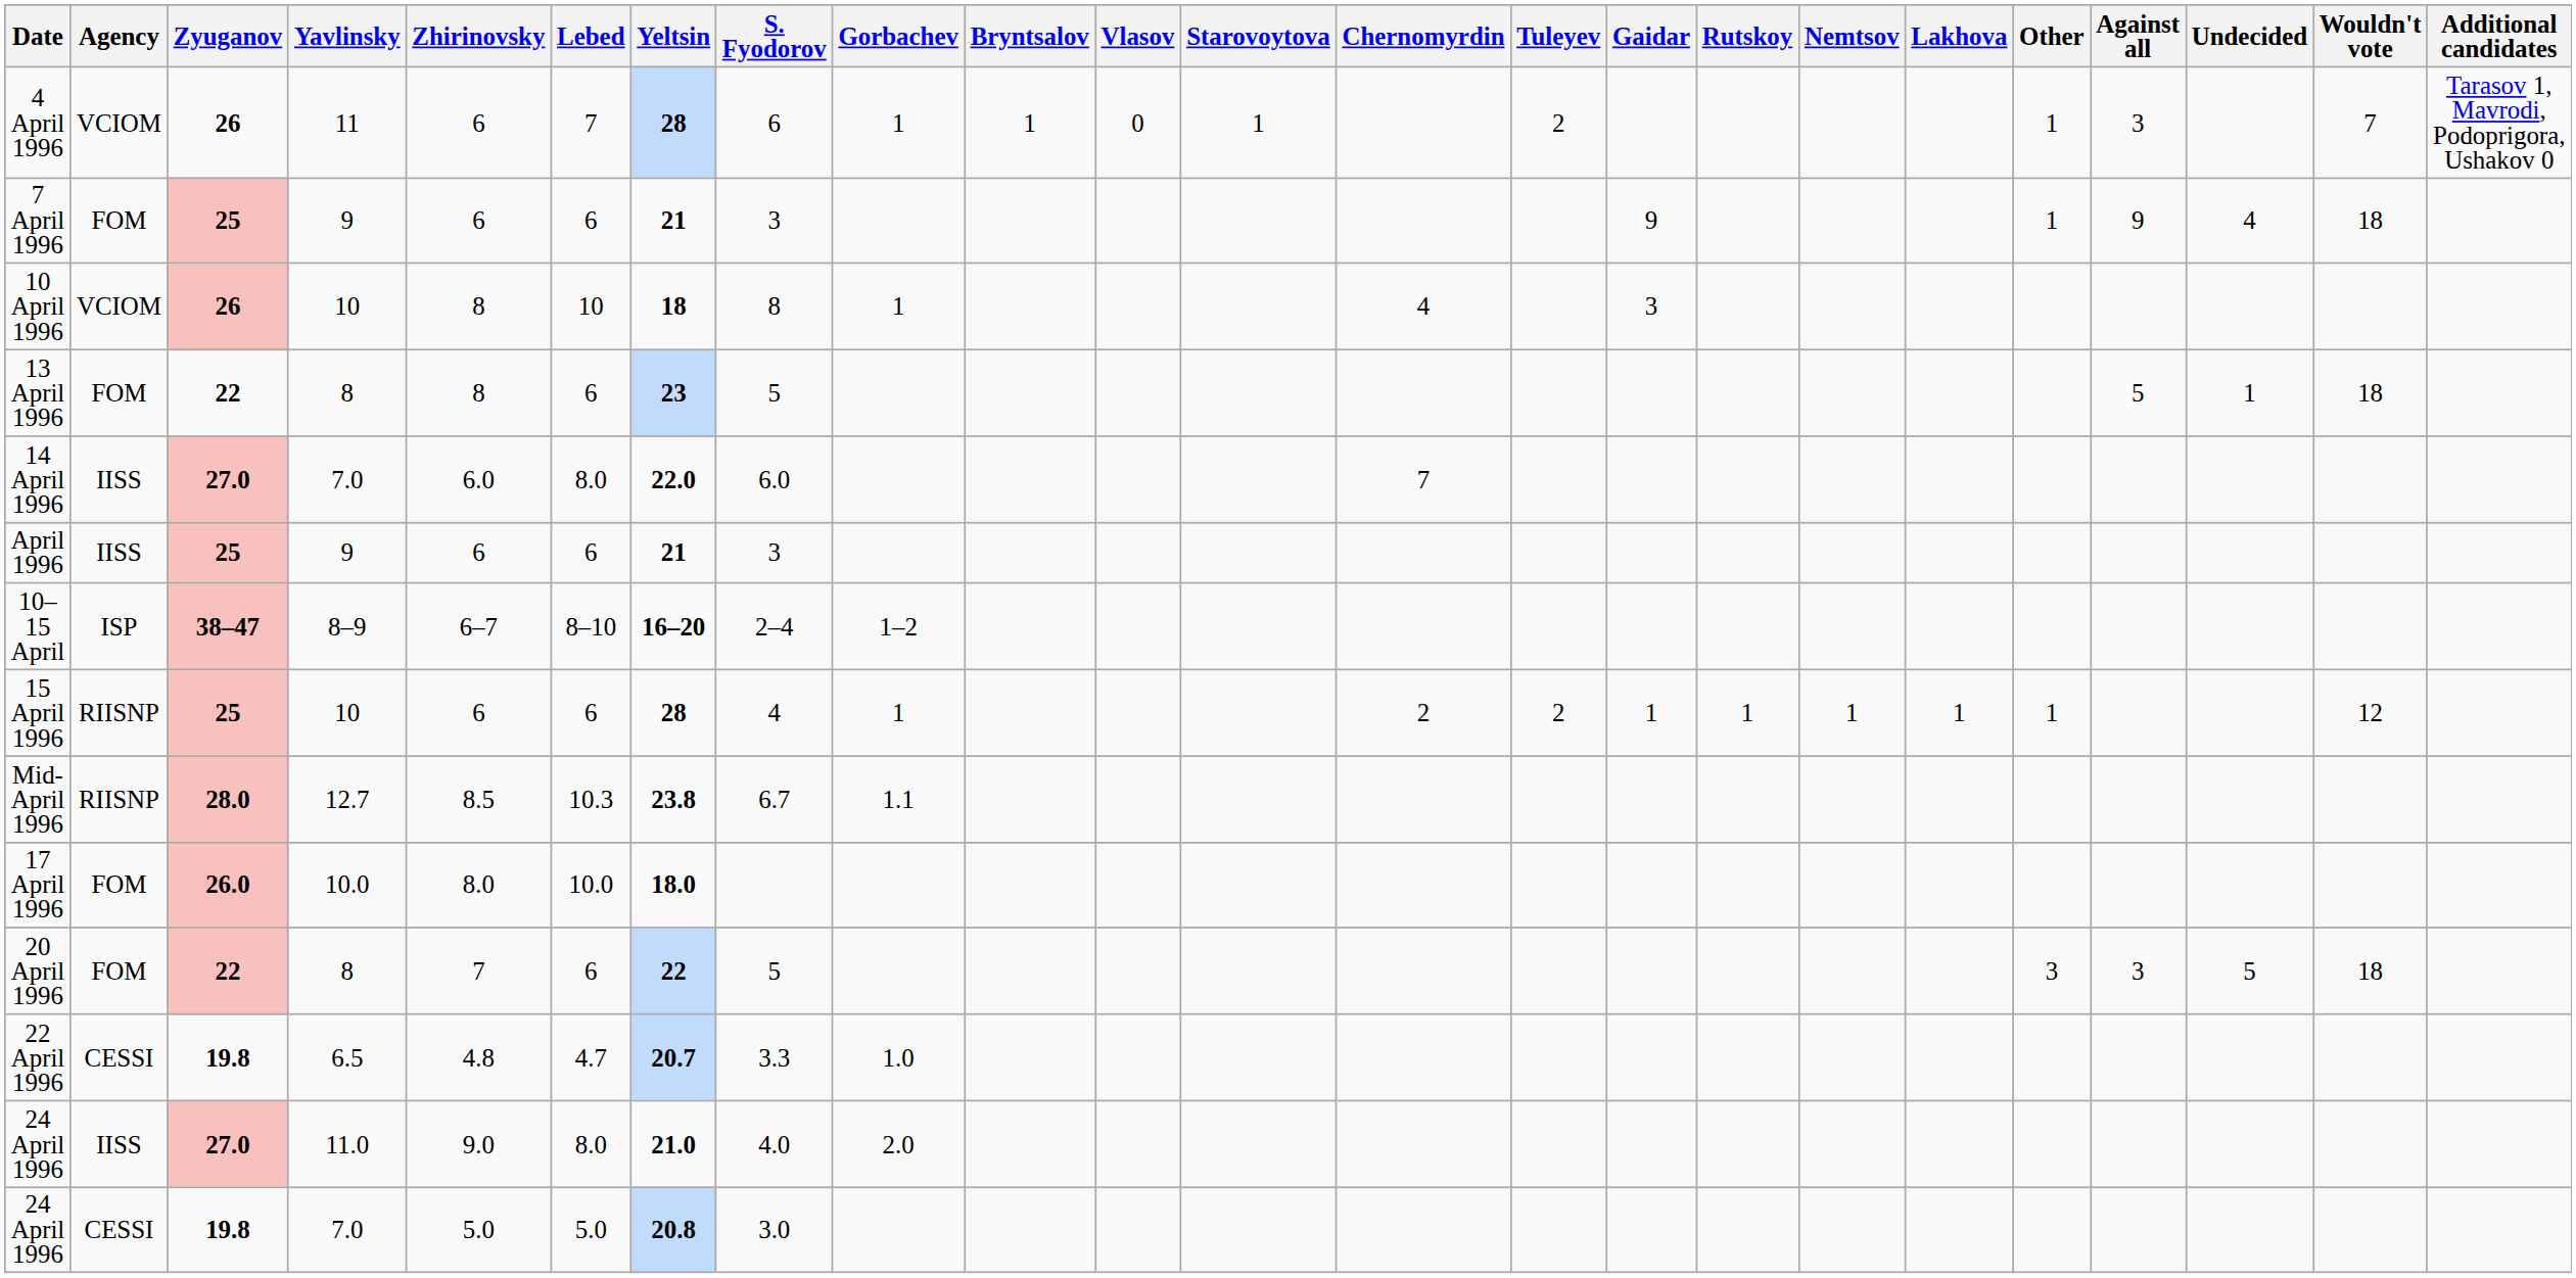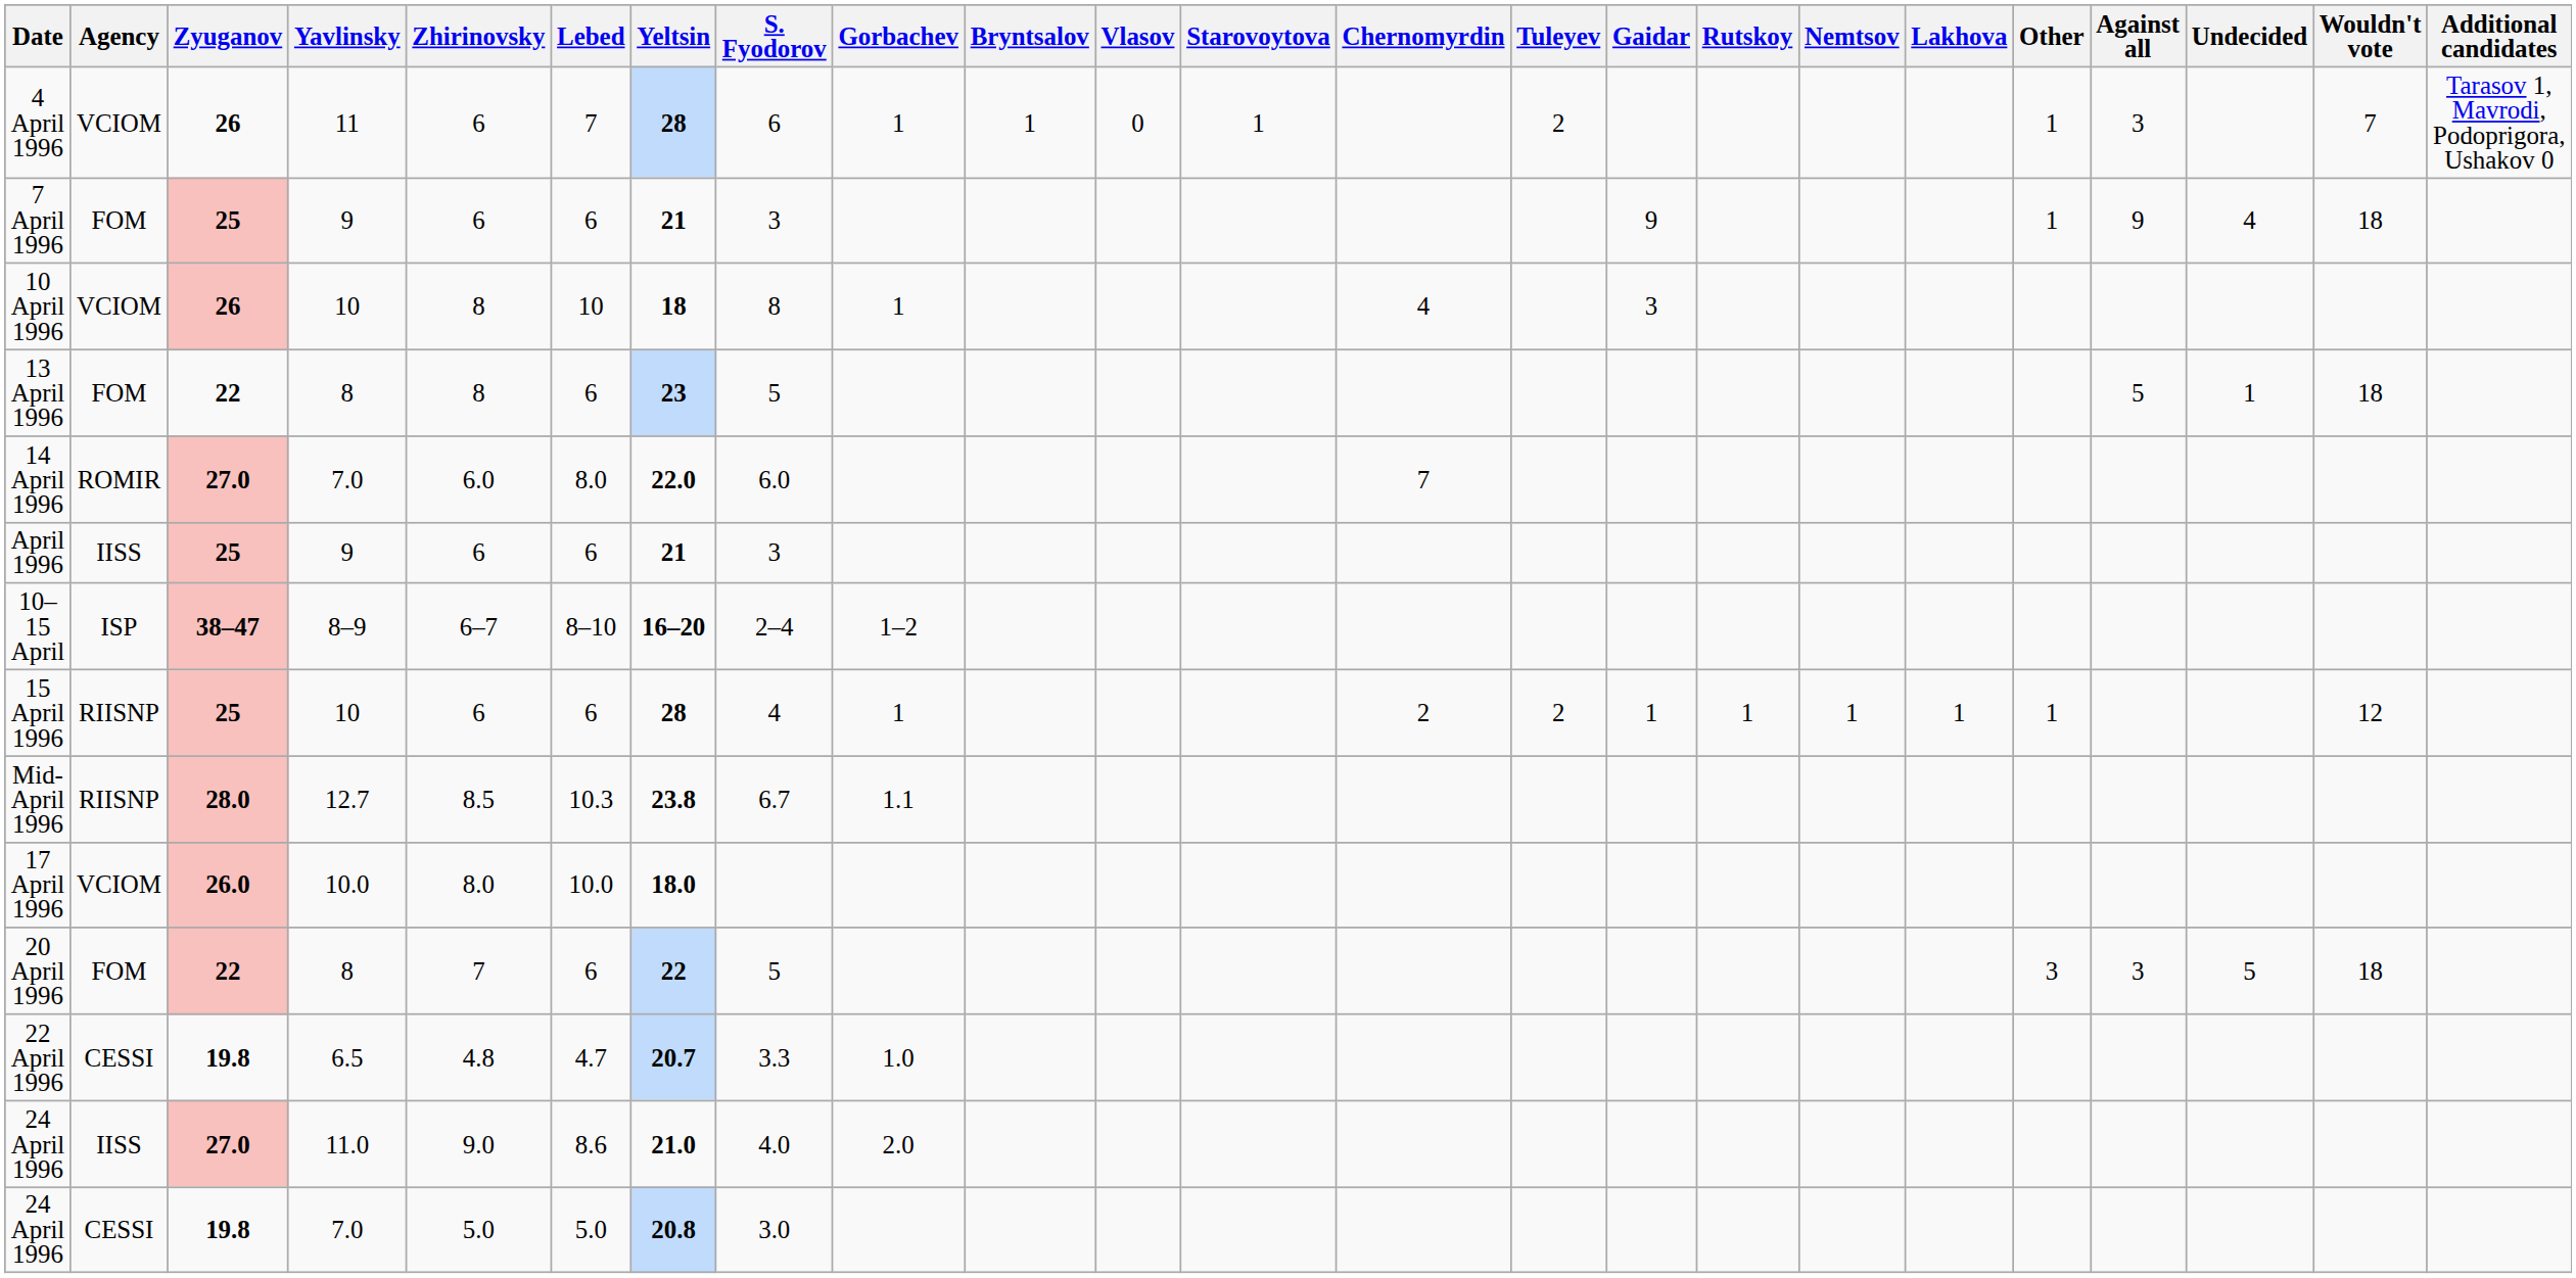14 April 1996 | Agency: IISS -> ROMIR
17 April 1996 | Agency: FOM -> VCIOM
24 April 1996 / 11.0 | Lebed: 8.0 -> 8.6
